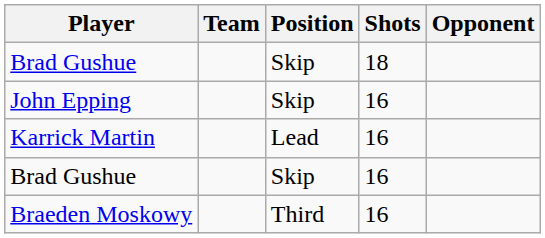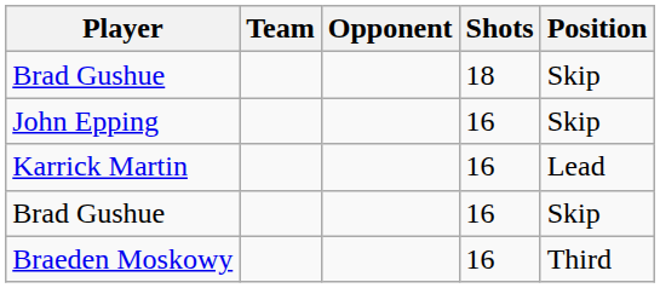columns swapped: Position <-> Opponent
